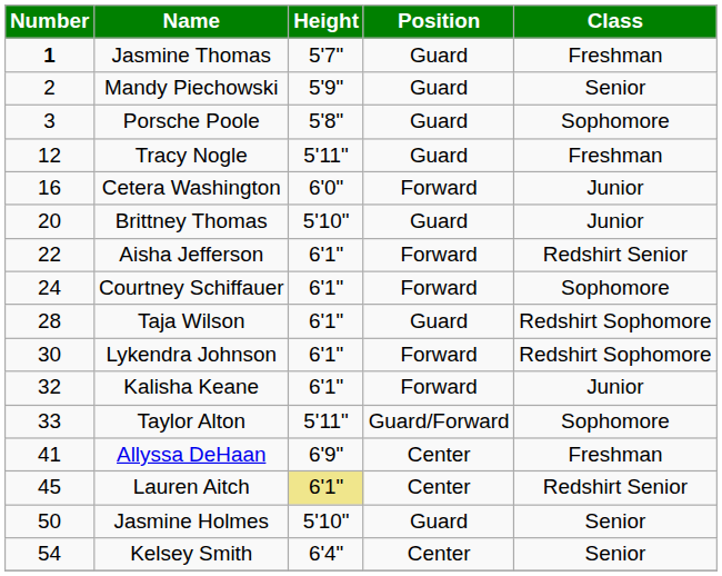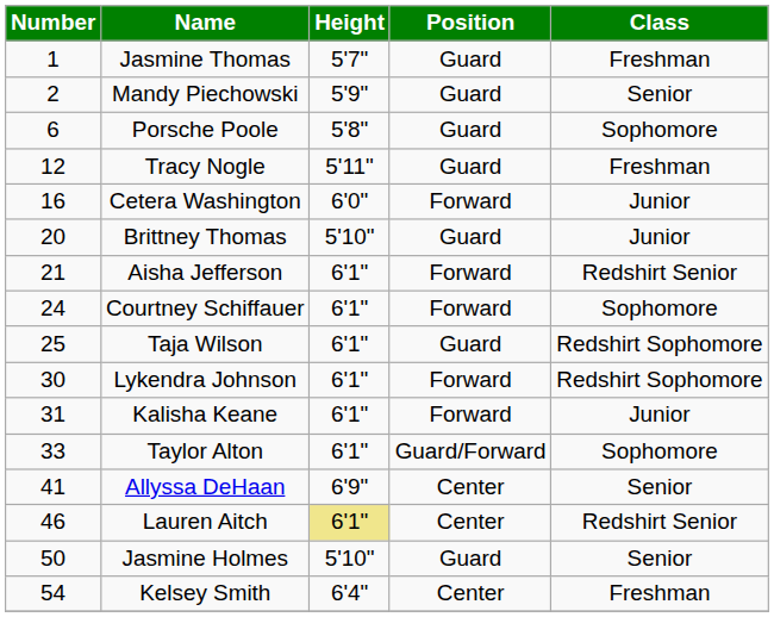Jasmine Thomas | Number: bold -> normal
Porsche Poole | Number: 3 -> 6
Aisha Jefferson | Number: 22 -> 21
Taja Wilson | Number: 28 -> 25
Kalisha Keane | Number: 32 -> 31
Taylor Alton | Height: 5'11" -> 6'1"
Allyssa DeHaan | Class: Freshman -> Senior
Lauren Aitch | Number: 45 -> 46
Kelsey Smith | Class: Senior -> Freshman
